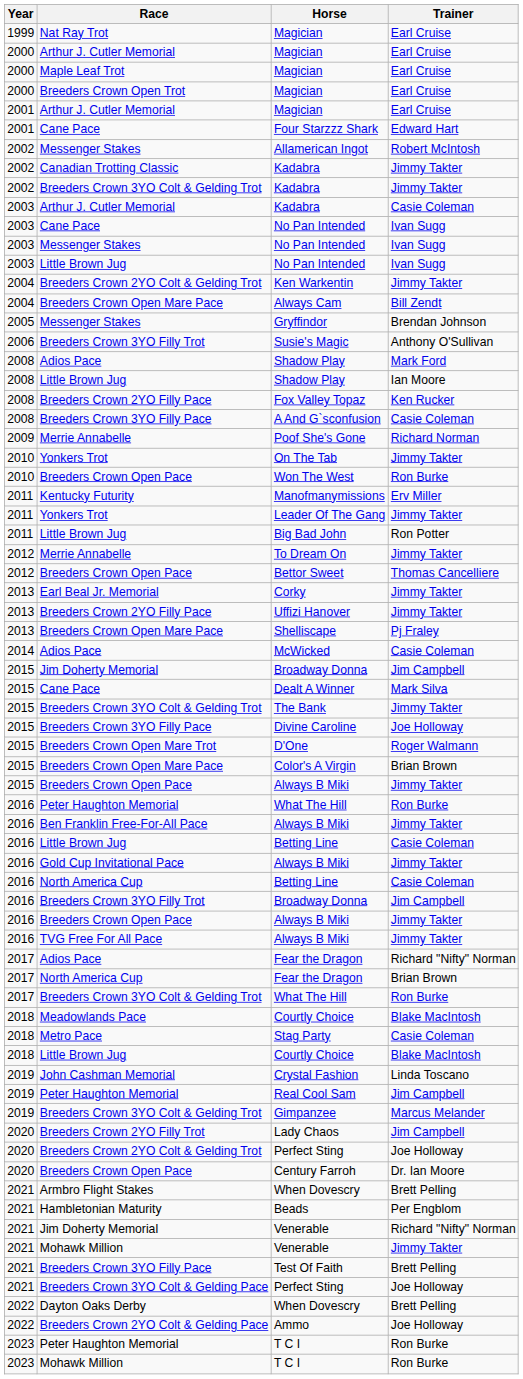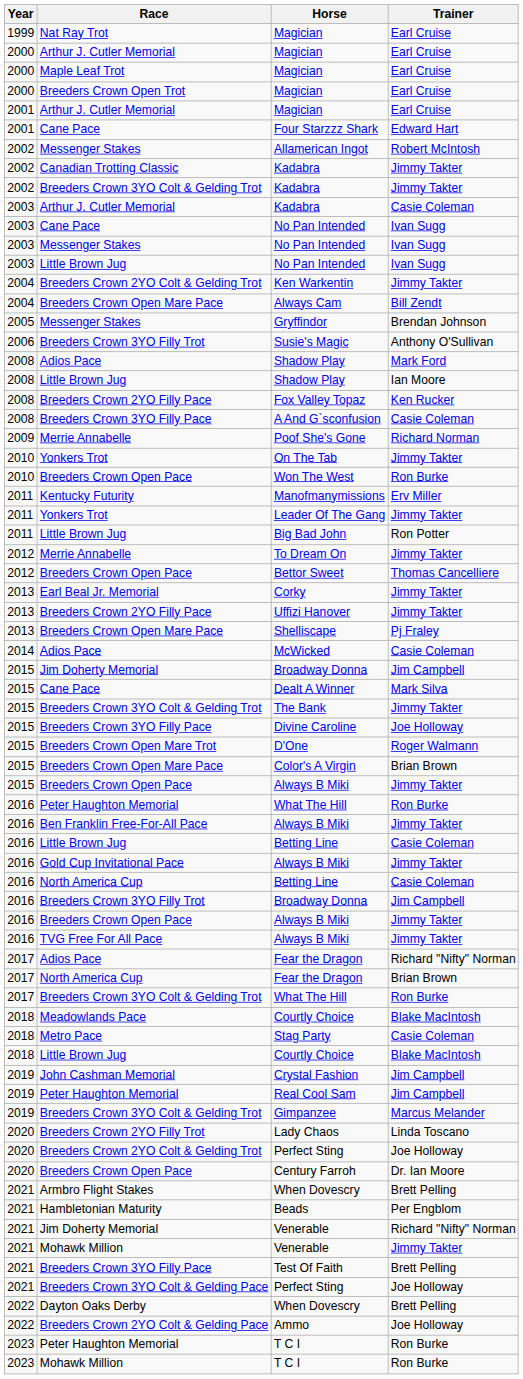Crystal Fashion | Trainer: Linda Toscano -> Jim Campbell
Lady Chaos | Trainer: Jim Campbell -> Linda Toscano
